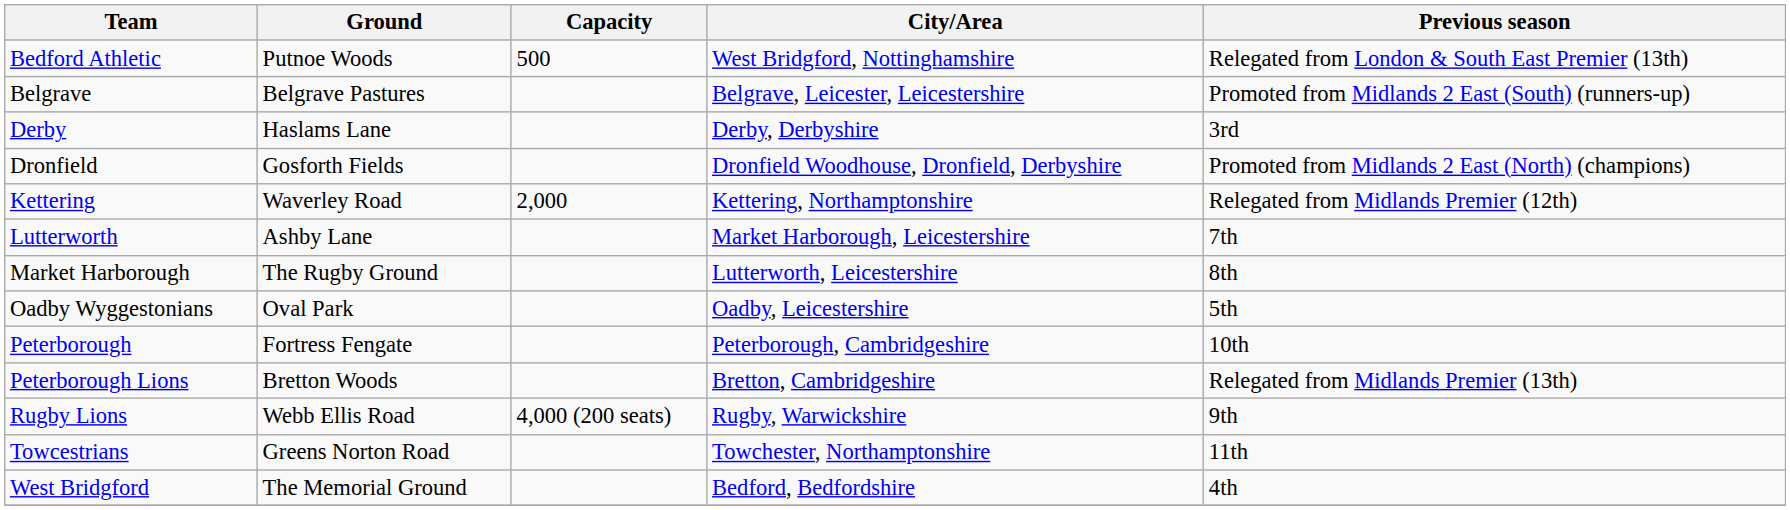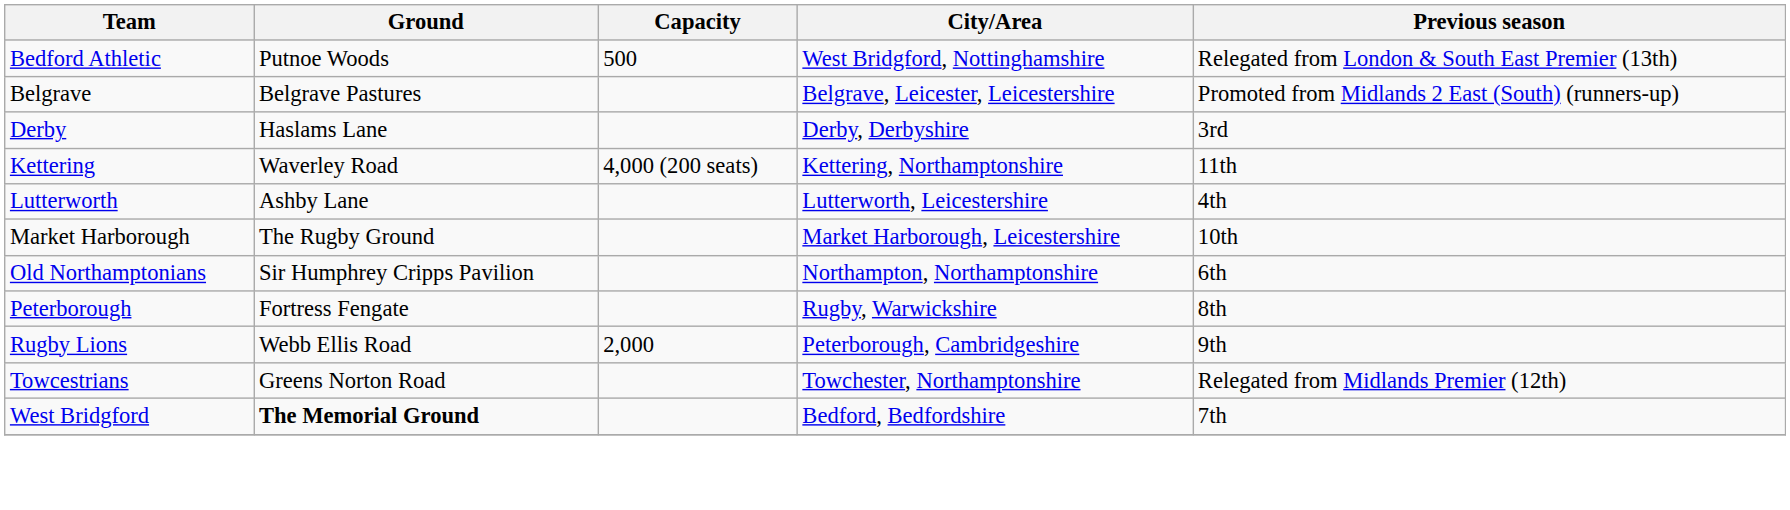- row: Dronfield | Gosforth Fields | Dronfield Woodhouse, Dronfield, Derbyshire | Promoted from Midlands 2 East (North) (champions)
Kettering | Capacity: 2,000 -> 4,000 (200 seats)
Kettering | Previous season: Relegated from Midlands Premier (12th) -> 11th
Lutterworth | City/Area: Market Harborough, Leicestershire -> Lutterworth, Leicestershire
Lutterworth | Previous season: 7th -> 4th
Market Harborough | City/Area: Lutterworth, Leicestershire -> Market Harborough, Leicestershire
Market Harborough | Previous season: 8th -> 10th
- row: Oadby Wyggestonians | Oval Park | Oadby, Leicestershire | 5th
+ row: Old Northamptonians | Sir Humphrey Cripps Pavilion | Northampton, Northamptonshire | 6th
Peterborough | City/Area: Peterborough, Cambridgeshire -> Rugby, Warwickshire
Peterborough | Previous season: 10th -> 8th
- row: Peterborough Lions | Bretton Woods | Bretton, Cambridgeshire | Relegated from Midlands Premier (13th)
Rugby Lions | Capacity: 4,000 (200 seats) -> 2,000
Rugby Lions | City/Area: Rugby, Warwickshire -> Peterborough, Cambridgeshire
Towcestrians | Previous season: 11th -> Relegated from Midlands Premier (12th)
West Bridgford | Ground: normal -> bold
West Bridgford | Previous season: 4th -> 7th
